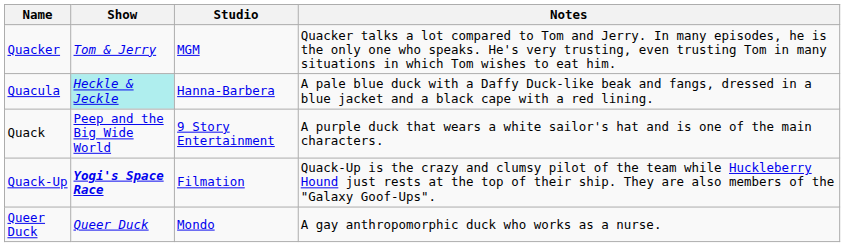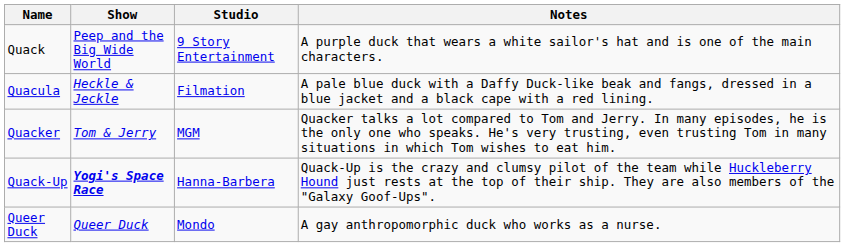rows swapped: Quack <-> Quacker
Quacula | Show: paleturquoise background -> no background
Quacula | Studio: Hanna-Barbera -> Filmation
Quack-Up | Studio: Filmation -> Hanna-Barbera
